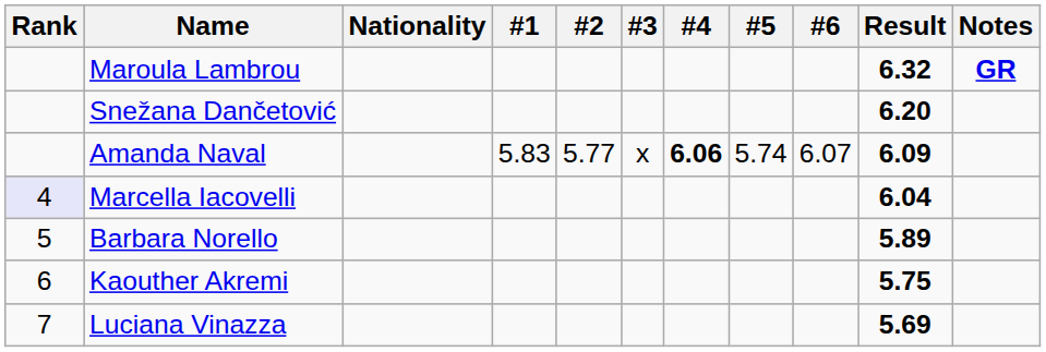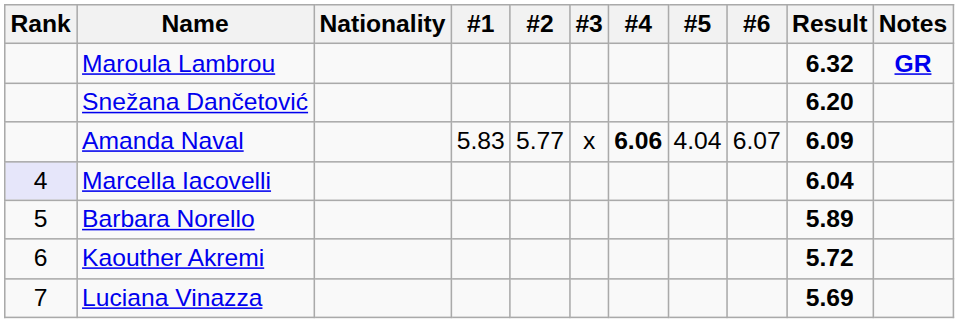Amanda Naval | #5: 5.74 -> 4.04
Kaouther Akremi | Result: 5.75 -> 5.72
